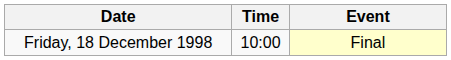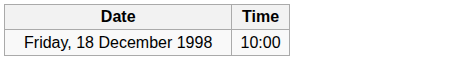- column: Event | Final
